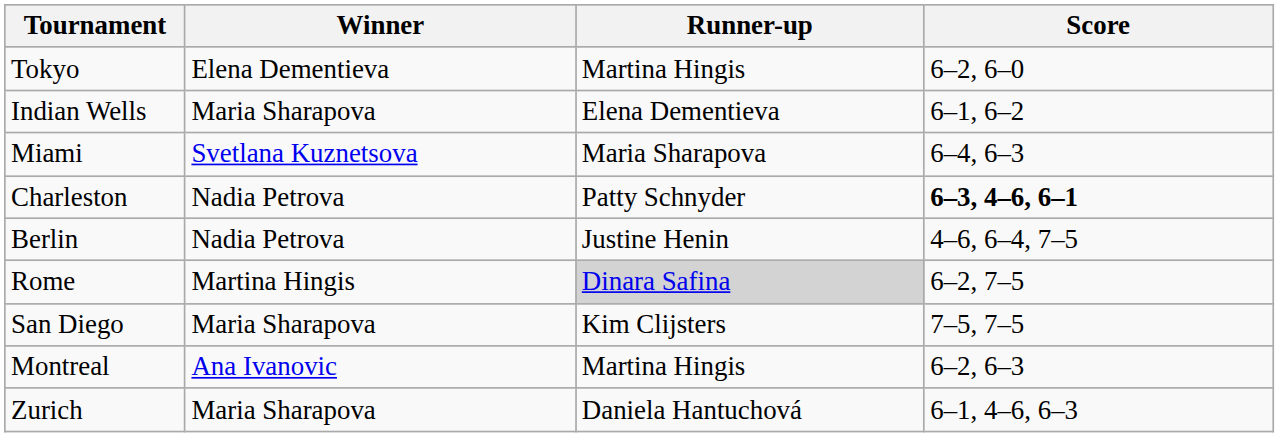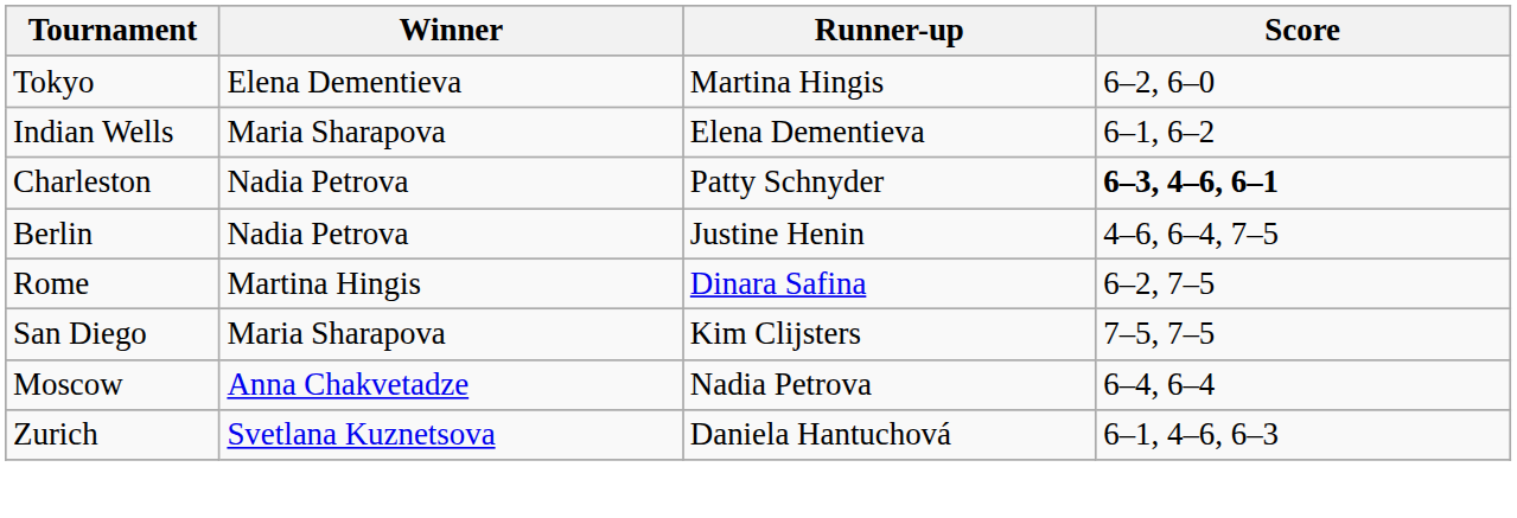- row: Miami | Svetlana Kuznetsova | Maria Sharapova | 6–4, 6–3
Rome | Runner-up: lightgrey background -> no background
- row: Montreal | Ana Ivanovic | Martina Hingis | 6–2, 6–3
+ row: Moscow | Anna Chakvetadze | Nadia Petrova | 6–4, 6–4
Zurich | Winner: Maria Sharapova -> Svetlana Kuznetsova
